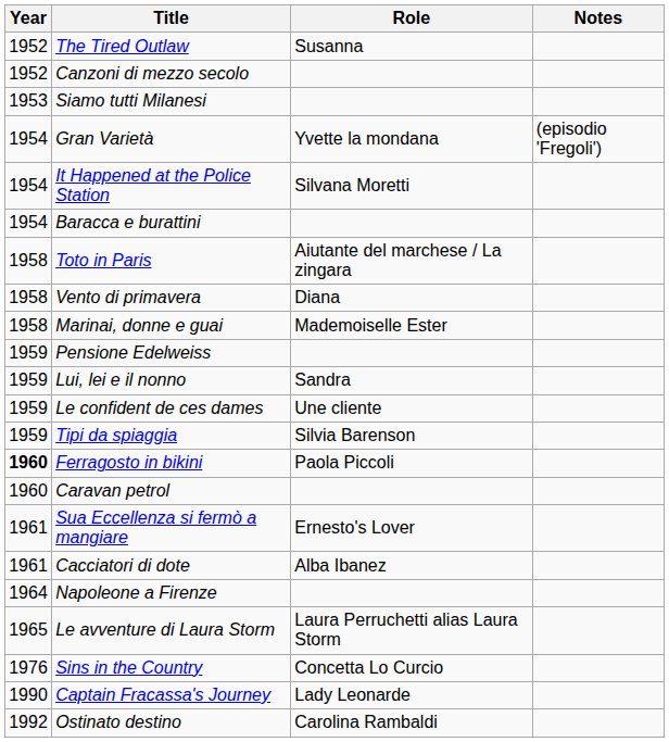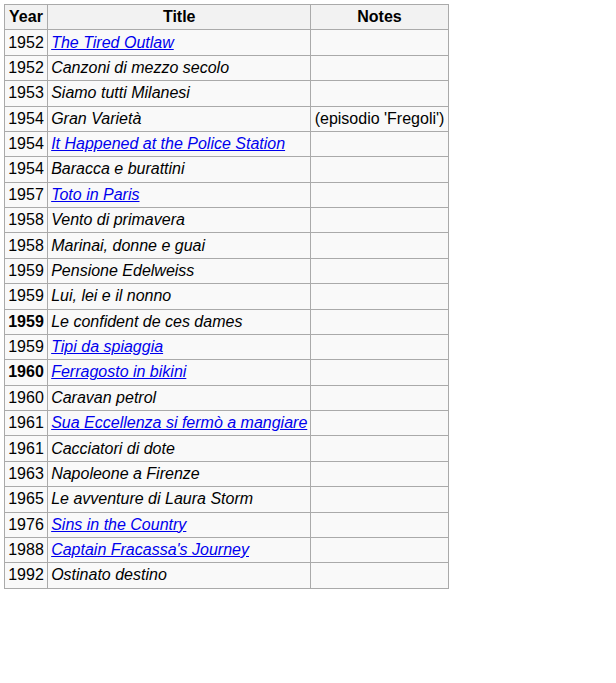- column: Role | Susanna | Yvette la mondana | Silvana Moretti | Aiutante del marchese / La zingara | Diana | Mademoiselle Ester | Sandra | Une cliente | Silvia Barenson | Paola Piccoli | Ernesto's Lover | Alba Ibanez | Laura Perruchetti alias Laura Storm | Concetta Lo Curcio | Lady Leonarde | Carolina Rambaldi
Toto in Paris | Year: 1958 -> 1957
Le confident de ces dames | Year: normal -> bold
Napoleone a Firenze | Year: 1964 -> 1963
Captain Fracassa's Journey | Year: 1990 -> 1988
